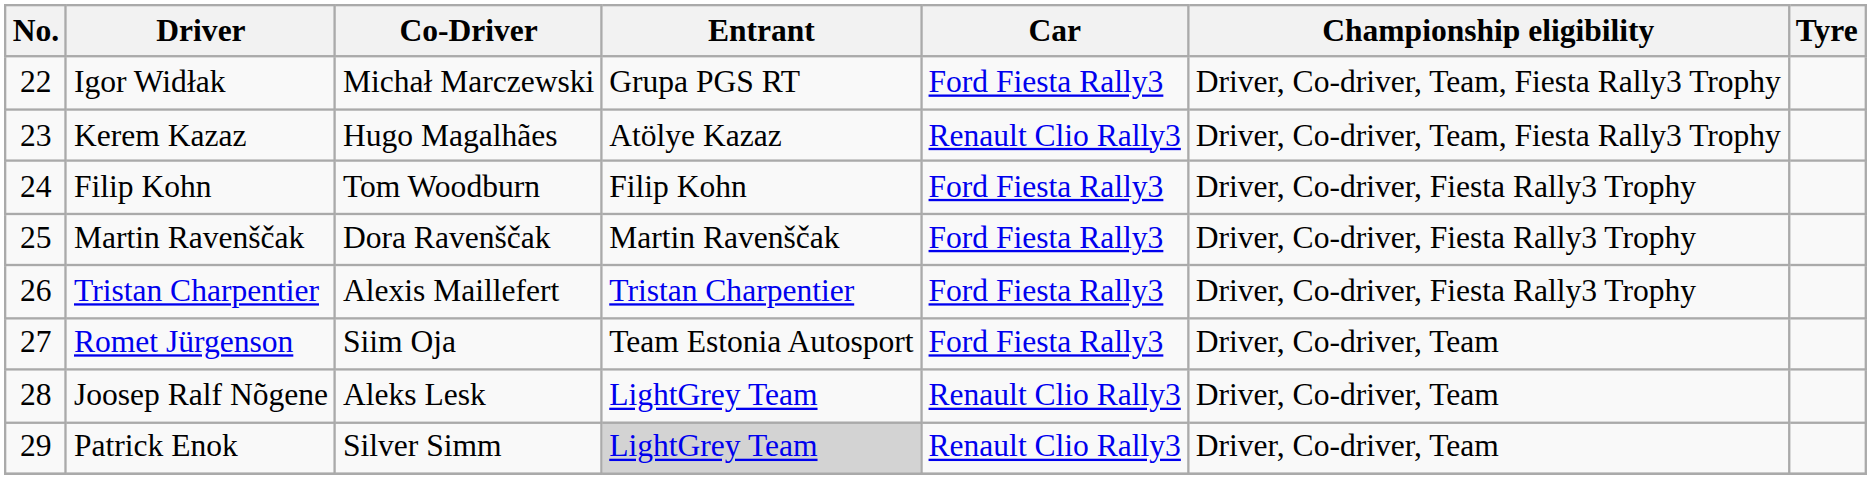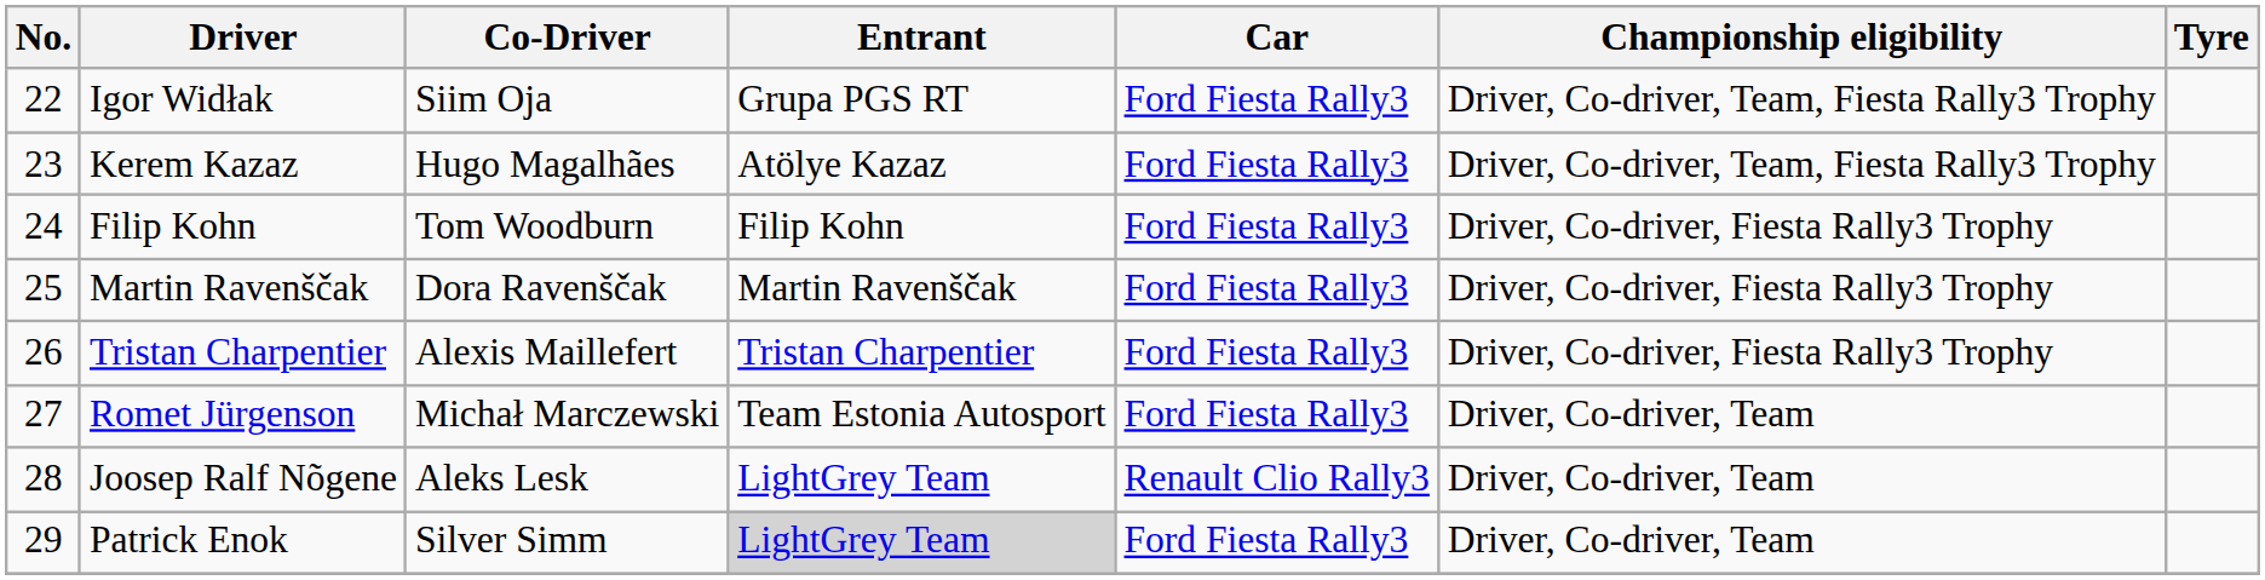Igor Widłak | Co-Driver: Michał Marczewski -> Siim Oja
Kerem Kazaz | Car: Renault Clio Rally3 -> Ford Fiesta Rally3
Romet Jürgenson | Co-Driver: Siim Oja -> Michał Marczewski
Patrick Enok | Car: Renault Clio Rally3 -> Ford Fiesta Rally3
